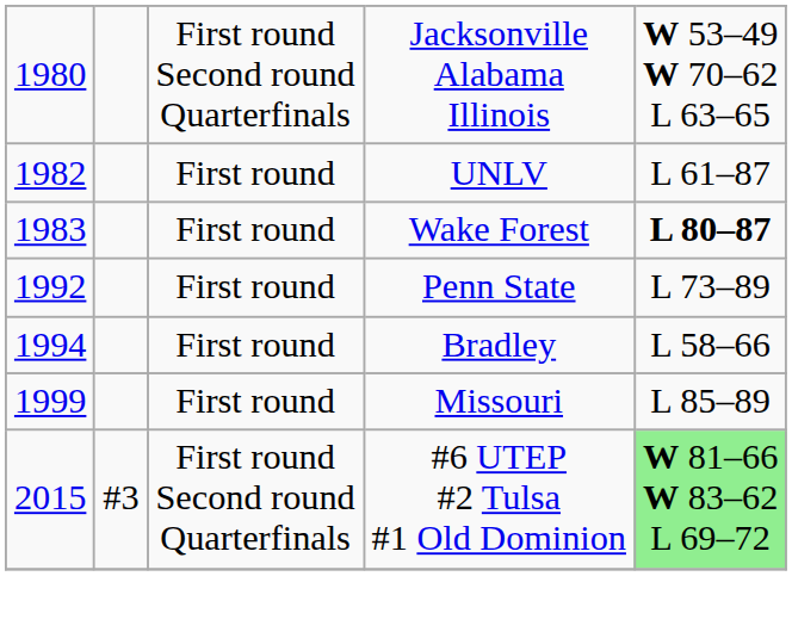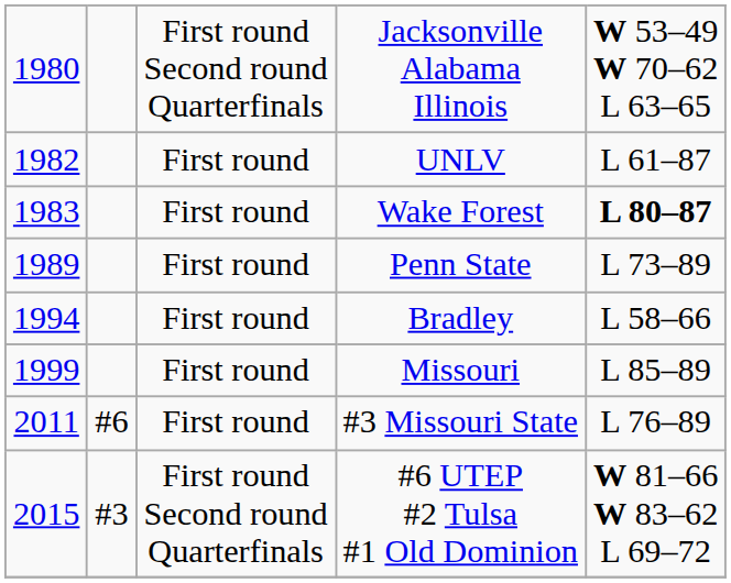Penn State | column 1: 1992 -> 1989
+ row: 2011 | #6 | First round | #3 Missouri State | L 76–89
#6 UTEP #2 Tulsa #1 Old Dominion | column 5: lightgreen background -> no background
